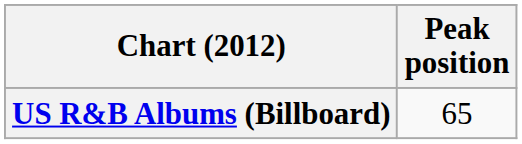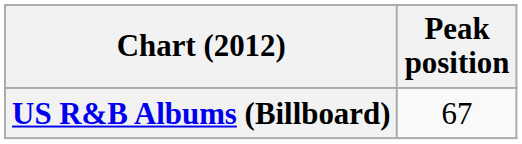US R&B Albums (Billboard) | Peak position: 65 -> 67
